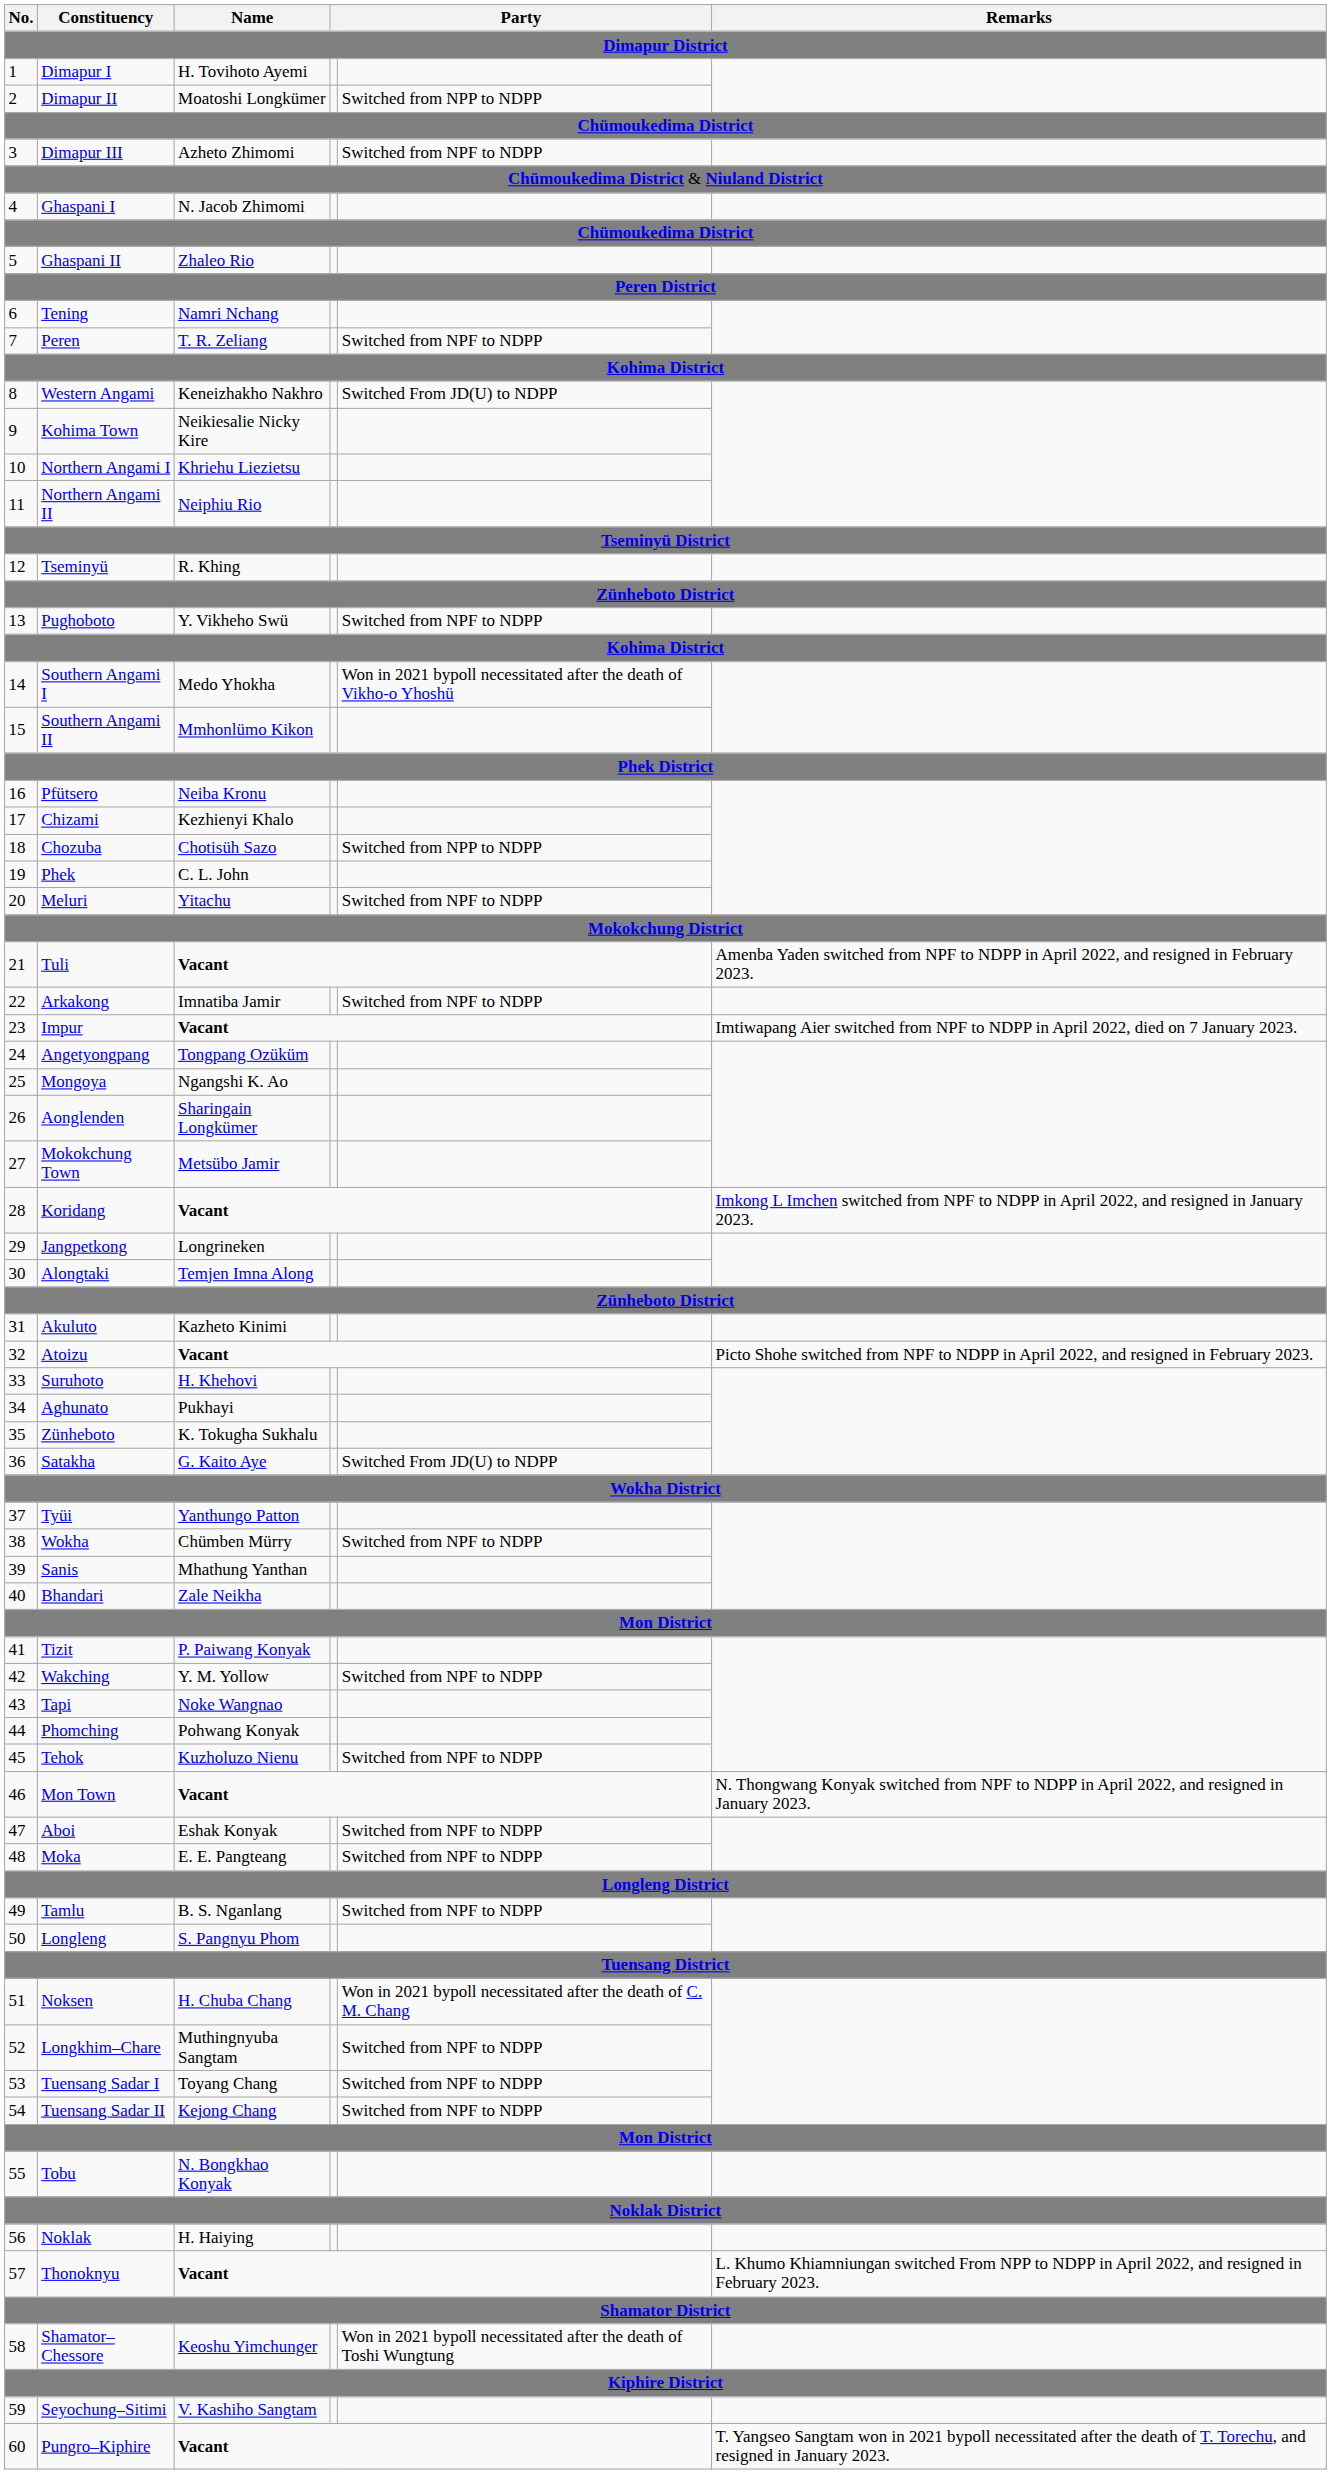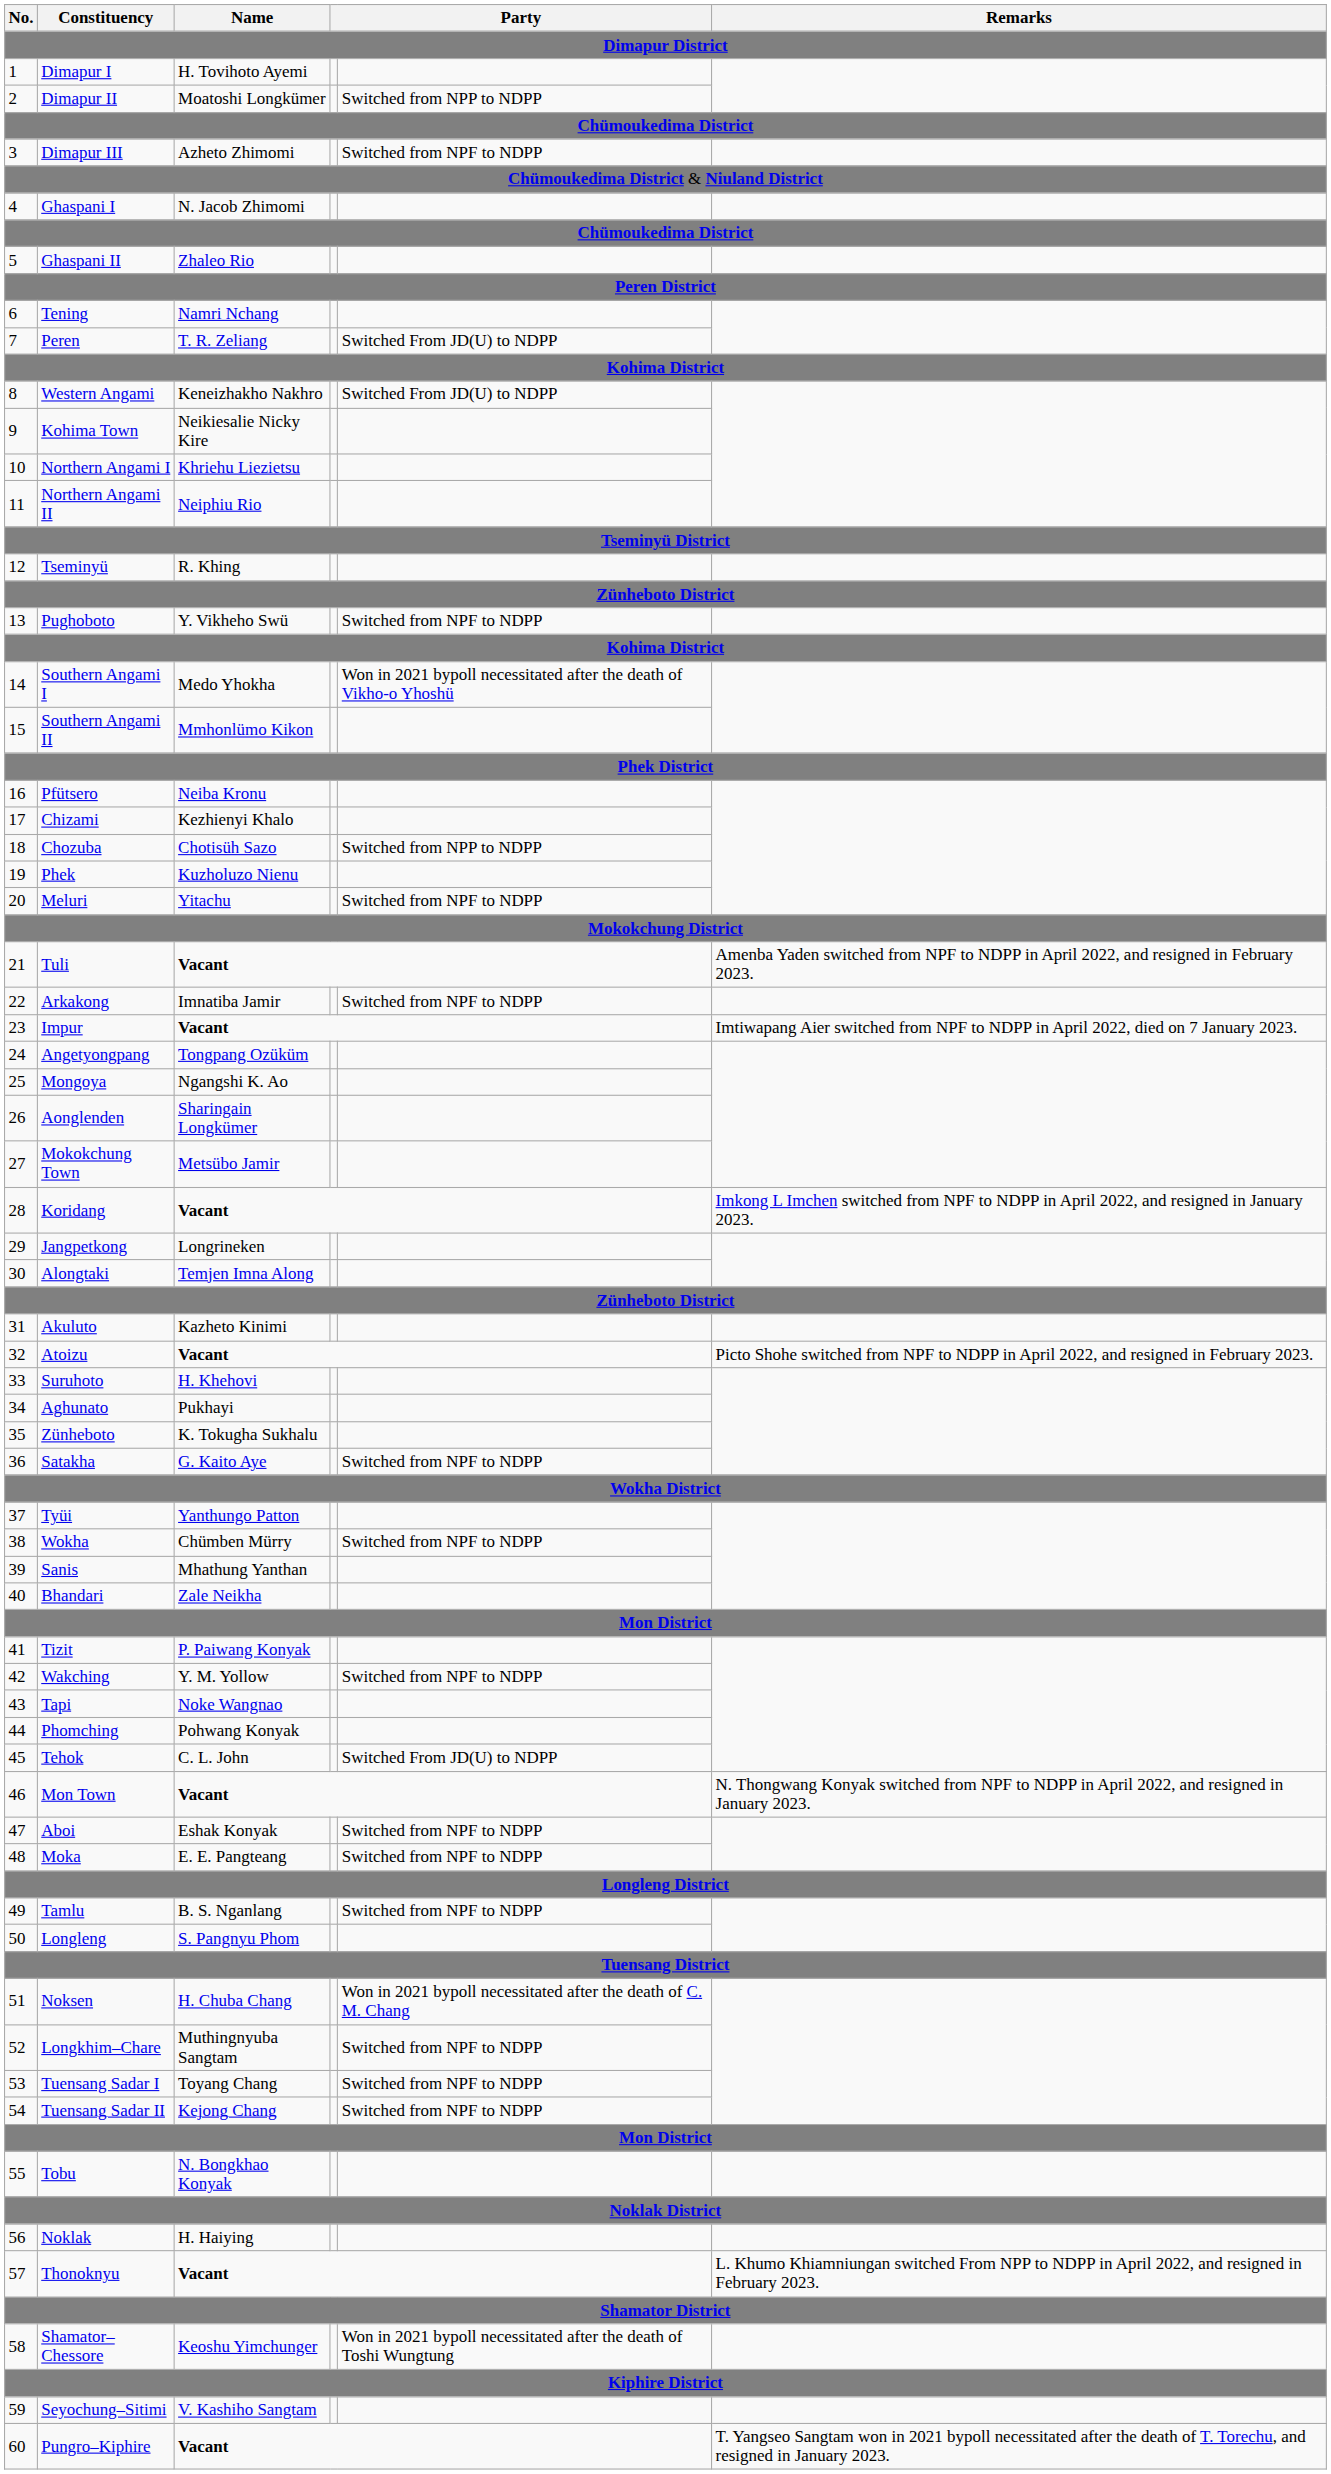Peren | column 5: Switched from NPF to NDPP -> Switched From JD(U) to NDPP
Phek | Name: C. L. John -> Kuzholuzo Nienu
Satakha | column 5: Switched From JD(U) to NDPP -> Switched from NPF to NDPP
Tehok | Name: Kuzholuzo Nienu -> C. L. John
Tehok | column 5: Switched from NPF to NDPP -> Switched From JD(U) to NDPP
